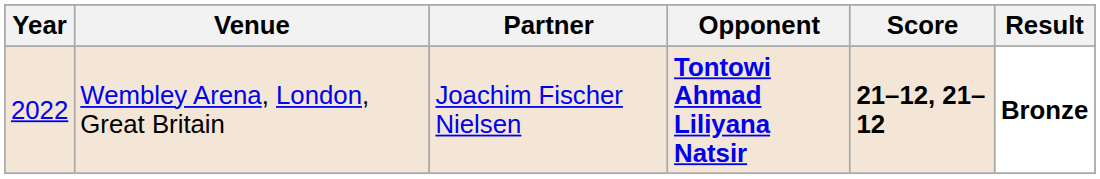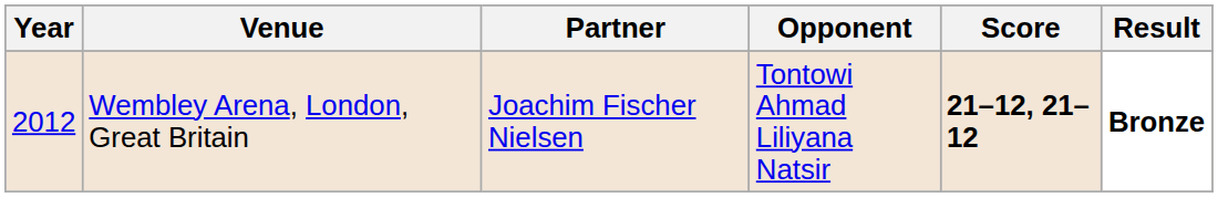Wembley Arena, London, Great Britain | Year: 2022 -> 2012
Wembley Arena, London, Great Britain | Opponent: bold -> normal
